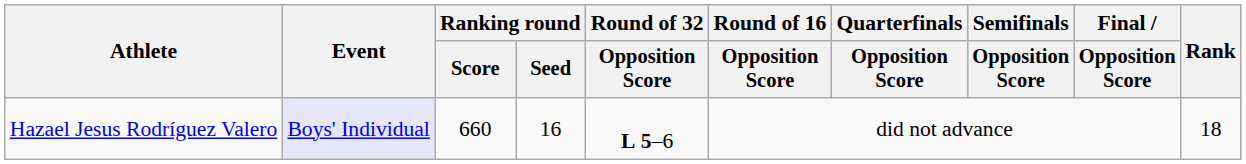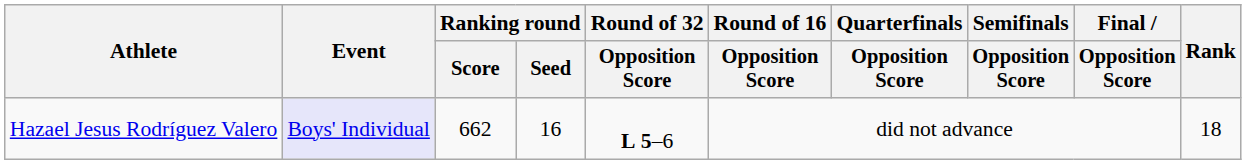Hazael Jesus Rodríguez Valero | Ranking round / Score: 660 -> 662
